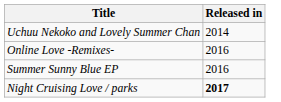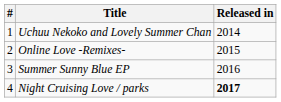+ column: # | 1 | 2 | 3 | 4
Online Love -Remixes- | Released in: 2016 -> 2015
